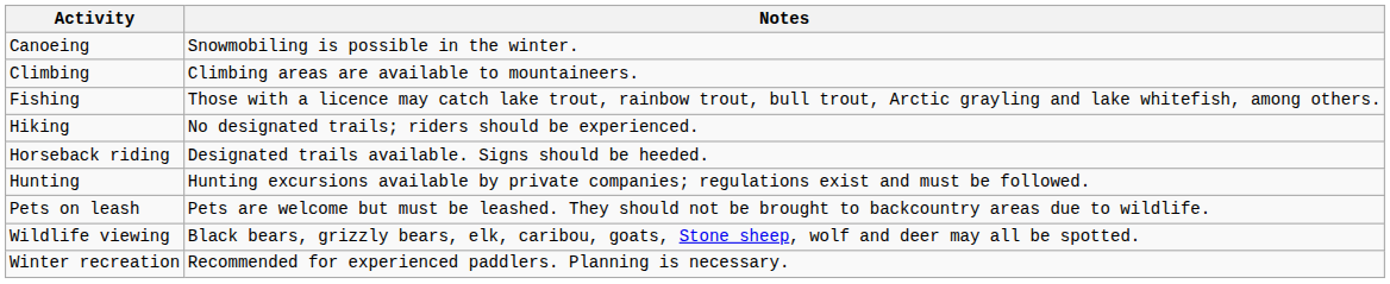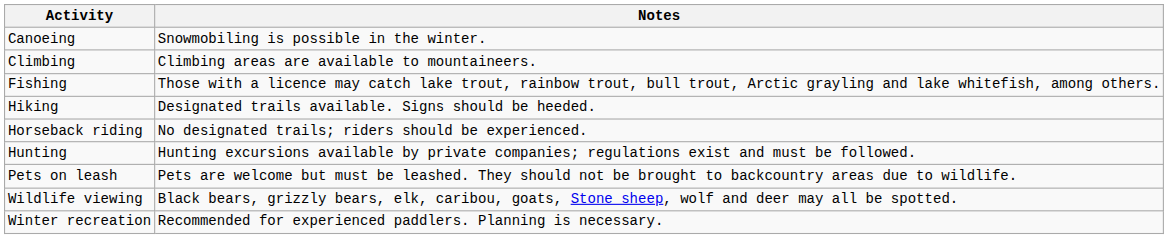Hiking | Notes: No designated trails; riders should be experienced. -> Designated trails available. Signs should be heeded.
Horseback riding | Notes: Designated trails available. Signs should be heeded. -> No designated trails; riders should be experienced.
